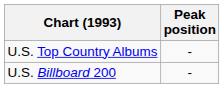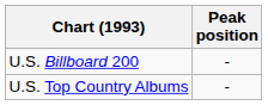rows swapped: U.S. Top Country Albums <-> U.S. Billboard 200
